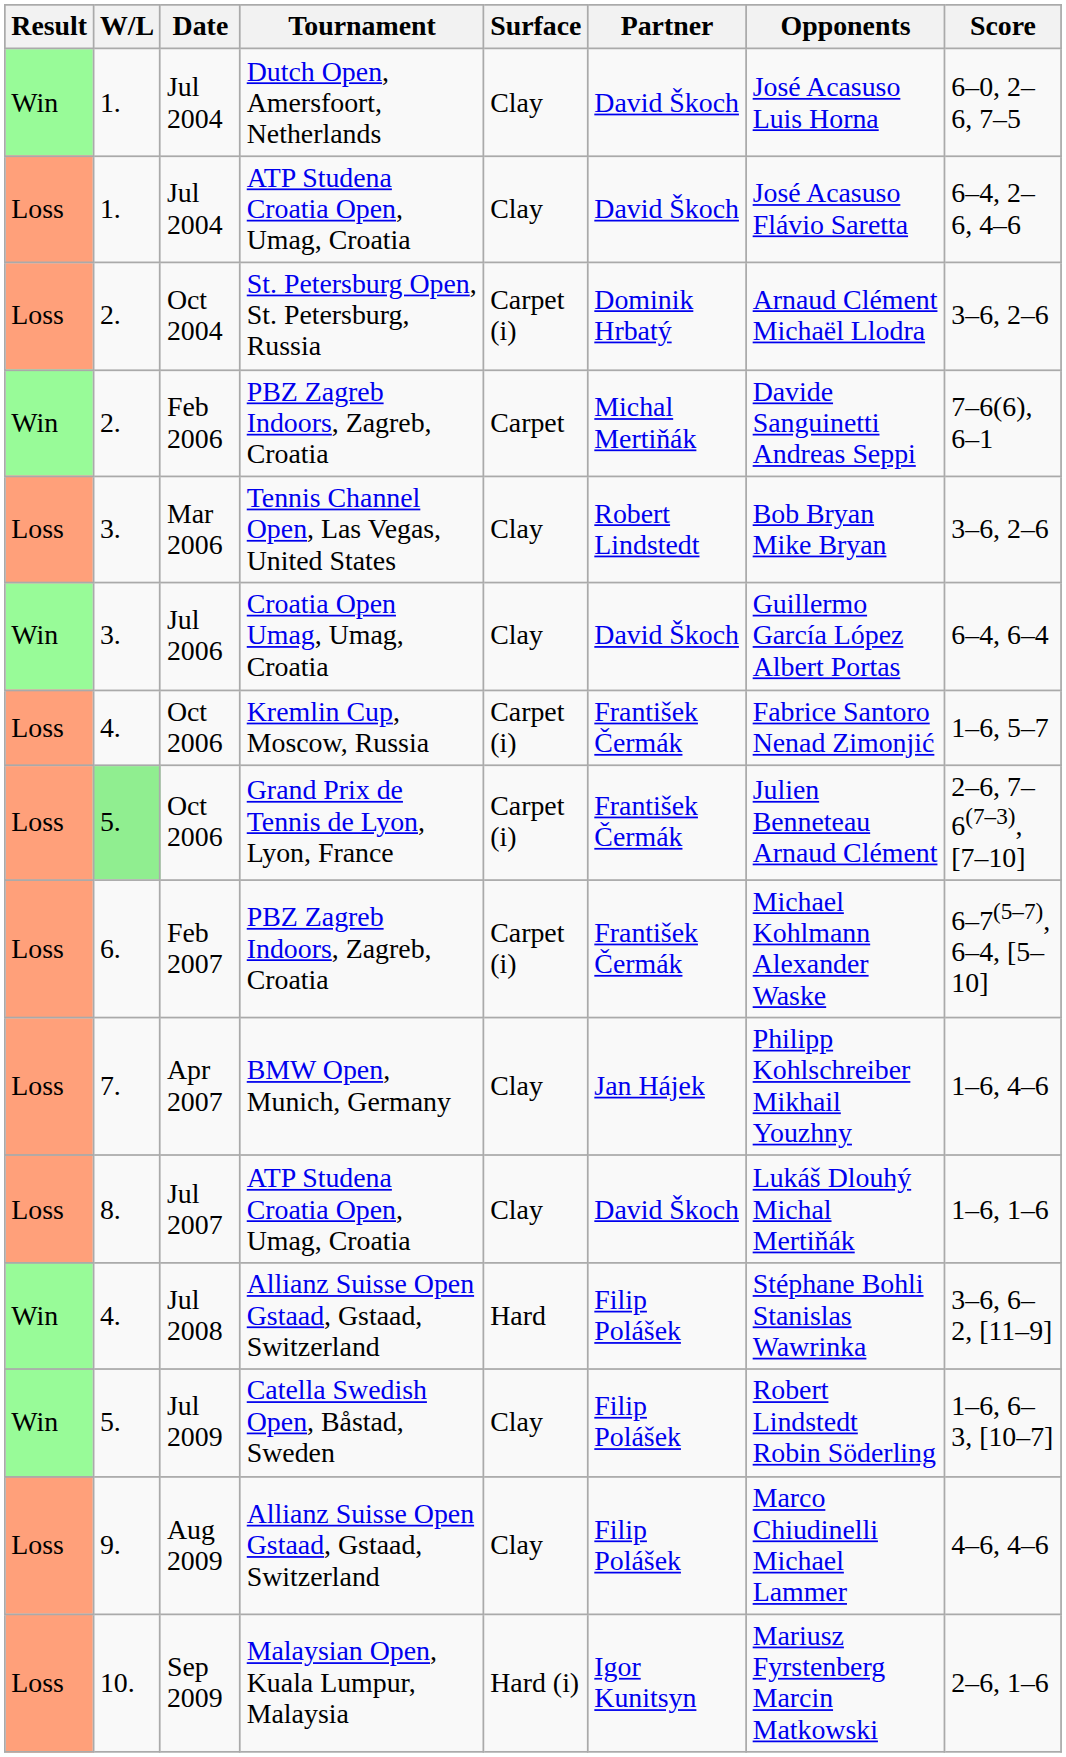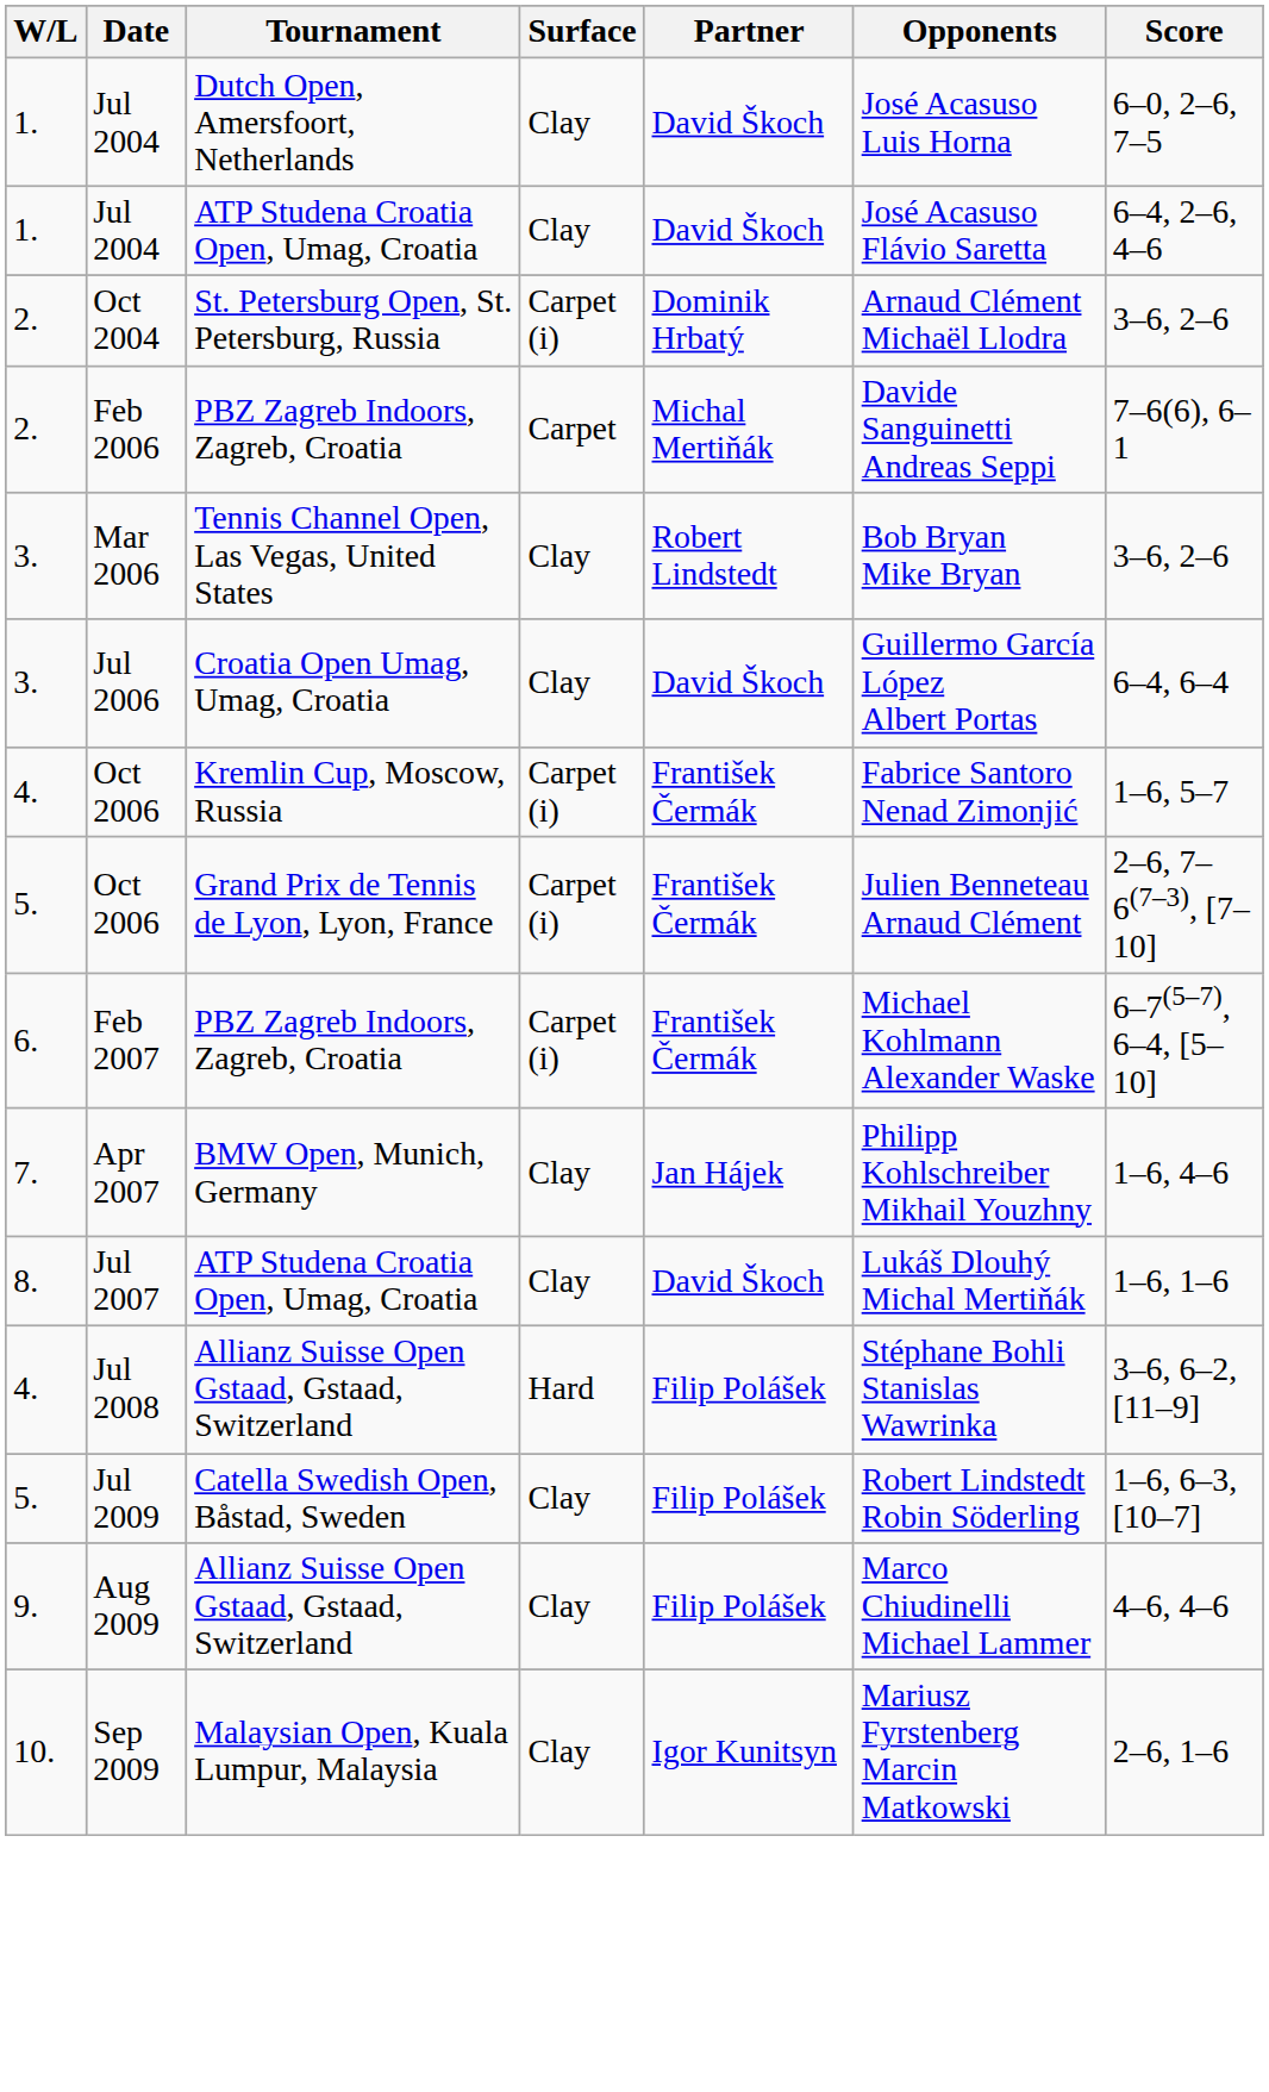- column: Result | Win | Loss | Loss | Win | Loss | Win | Loss | Loss | Loss | Loss | Loss | Win | Win | Loss | Loss
Oct 2006 / Grand Prix de Tennis de Lyon, Lyon, France | W/L: lightgreen background -> no background
Sep 2009 | Surface: Hard (i) -> Clay
